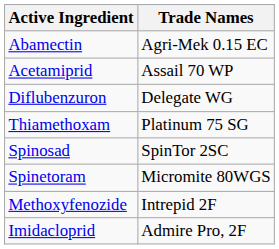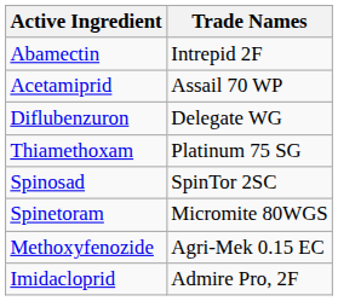Abamectin | Trade Names: Agri-Mek 0.15 EC -> Intrepid 2F
Methoxyfenozide | Trade Names: Intrepid 2F -> Agri-Mek 0.15 EC
